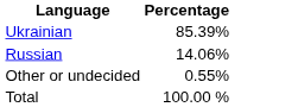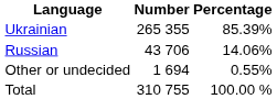+ column: Number | 265 355 | 43 706 | 1 694 | 310 755
